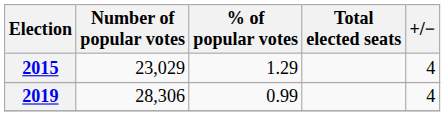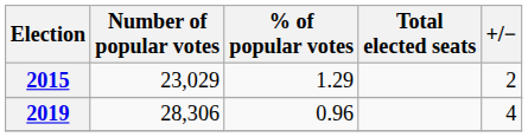2015 | +/−: 4 -> 2
2019 | % of popular votes: 0.99 -> 0.96
